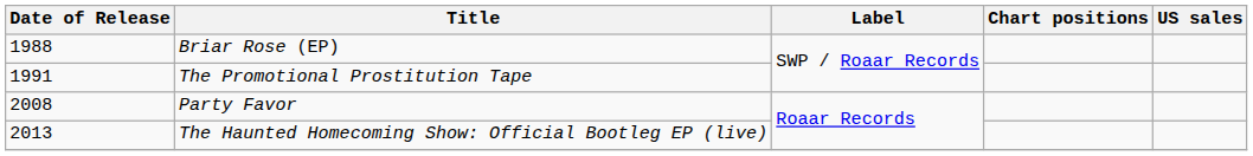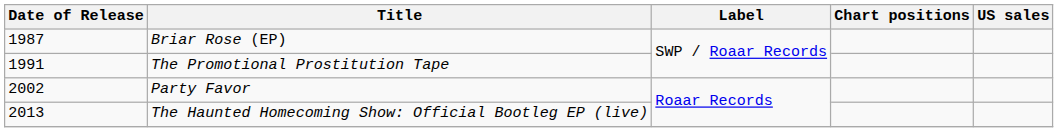Briar Rose (EP) | Date of Release: 1988 -> 1987
Party Favor | Date of Release: 2008 -> 2002
